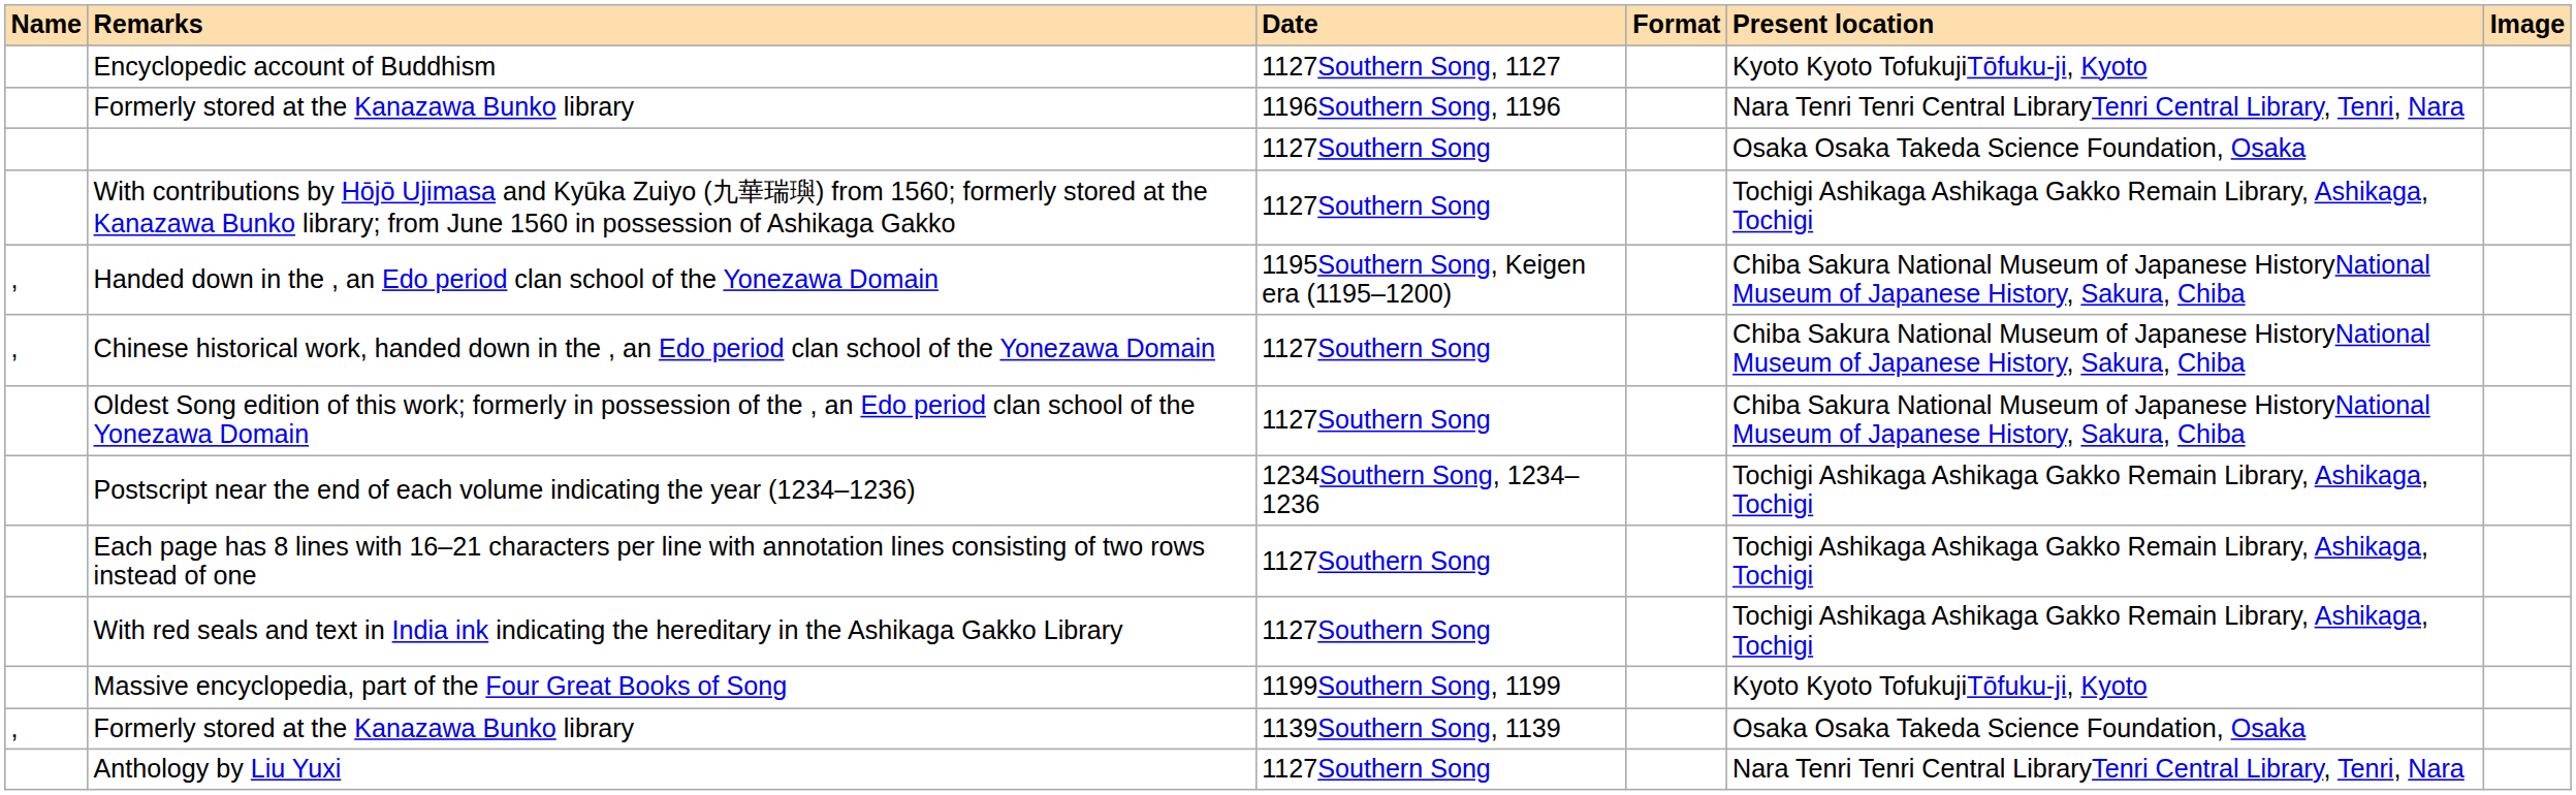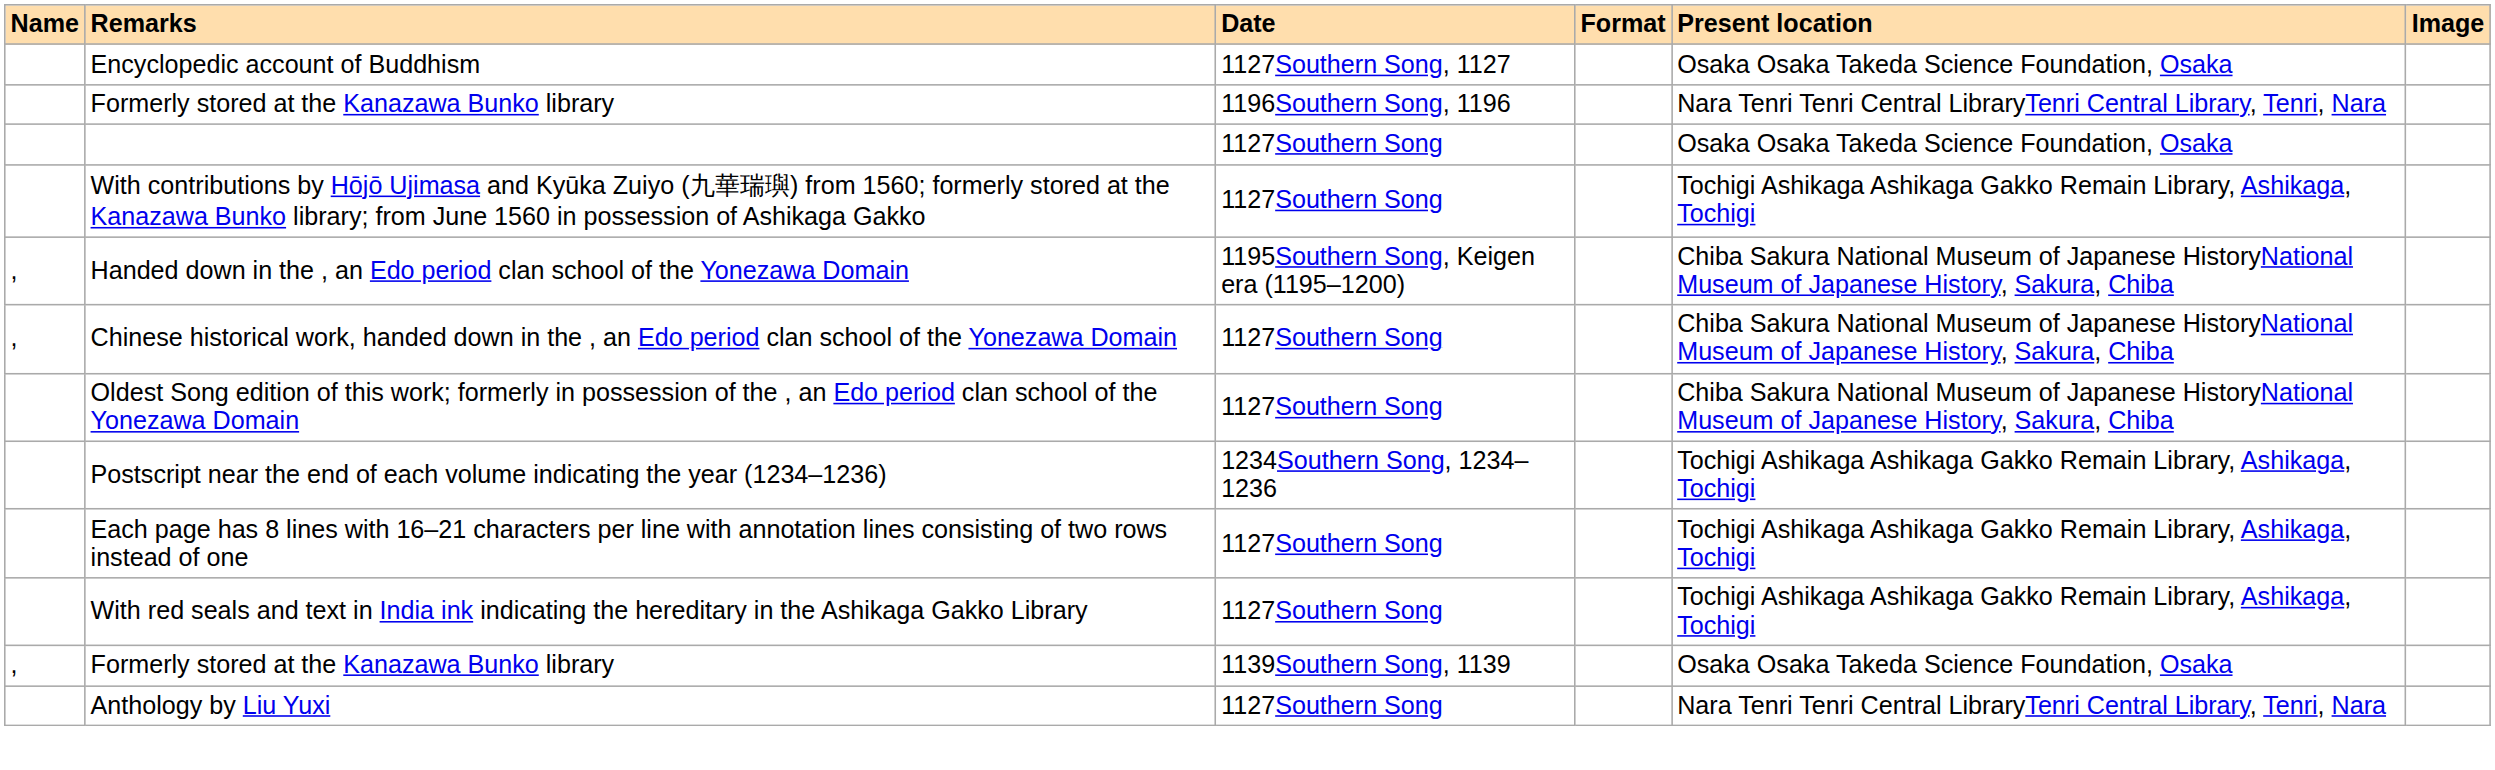Encyclopedic account of Buddhism | Present location: Kyoto Kyoto TofukujiTōfuku-ji, Kyoto -> Osaka Osaka Takeda Science Foundation, Osaka
- row: Massive encyclopedia, part of the Four Great Books of Song | 1199Southern Song, 1199 | Kyoto Kyoto TofukujiTōfuku-ji, Kyoto
